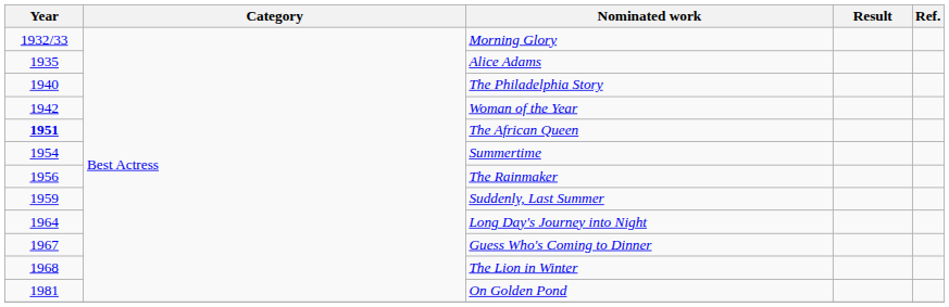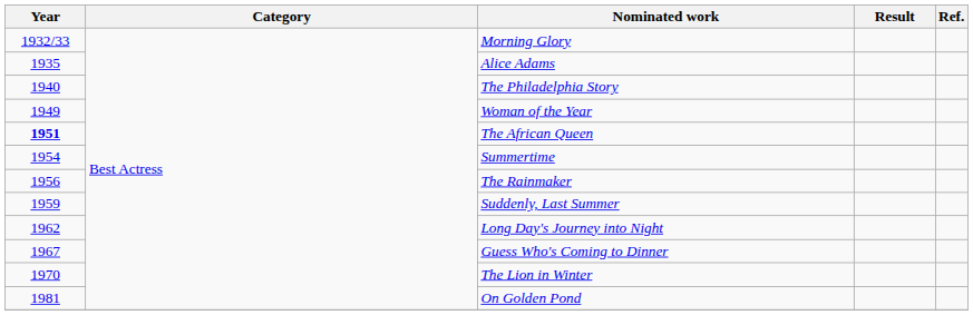Woman of the Year | Year: 1942 -> 1949
Long Day's Journey into Night | Year: 1964 -> 1962
The Lion in Winter | Year: 1968 -> 1970
